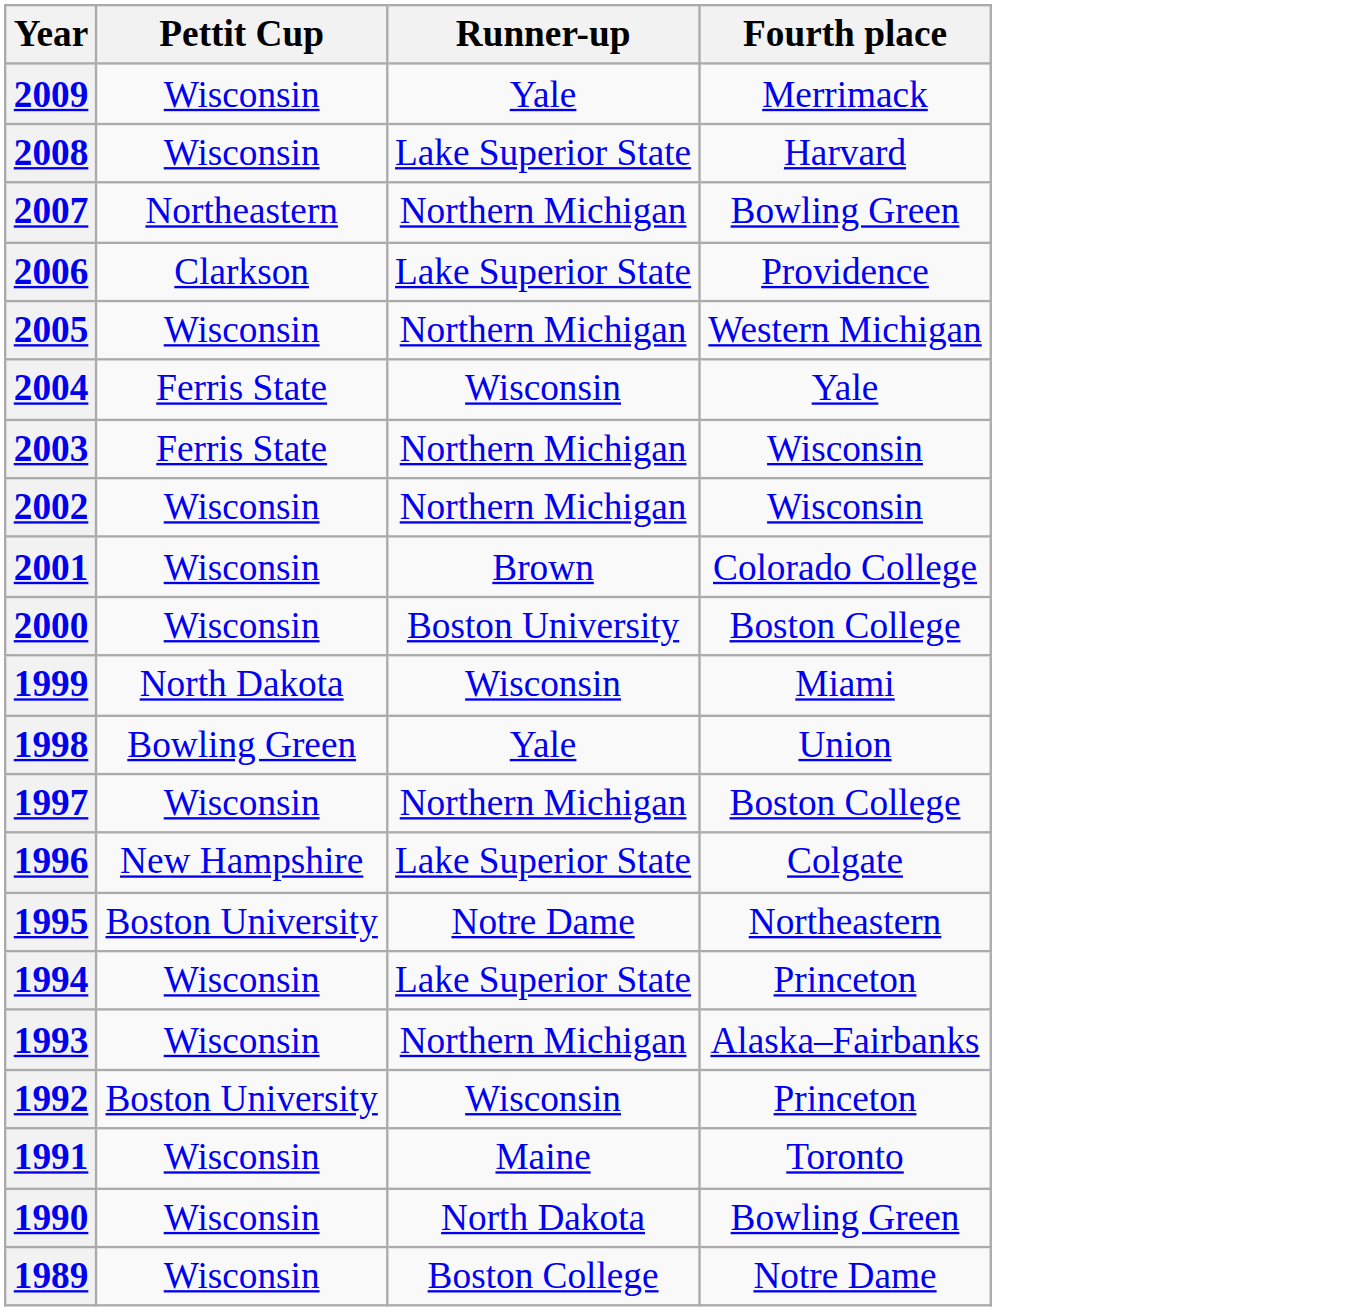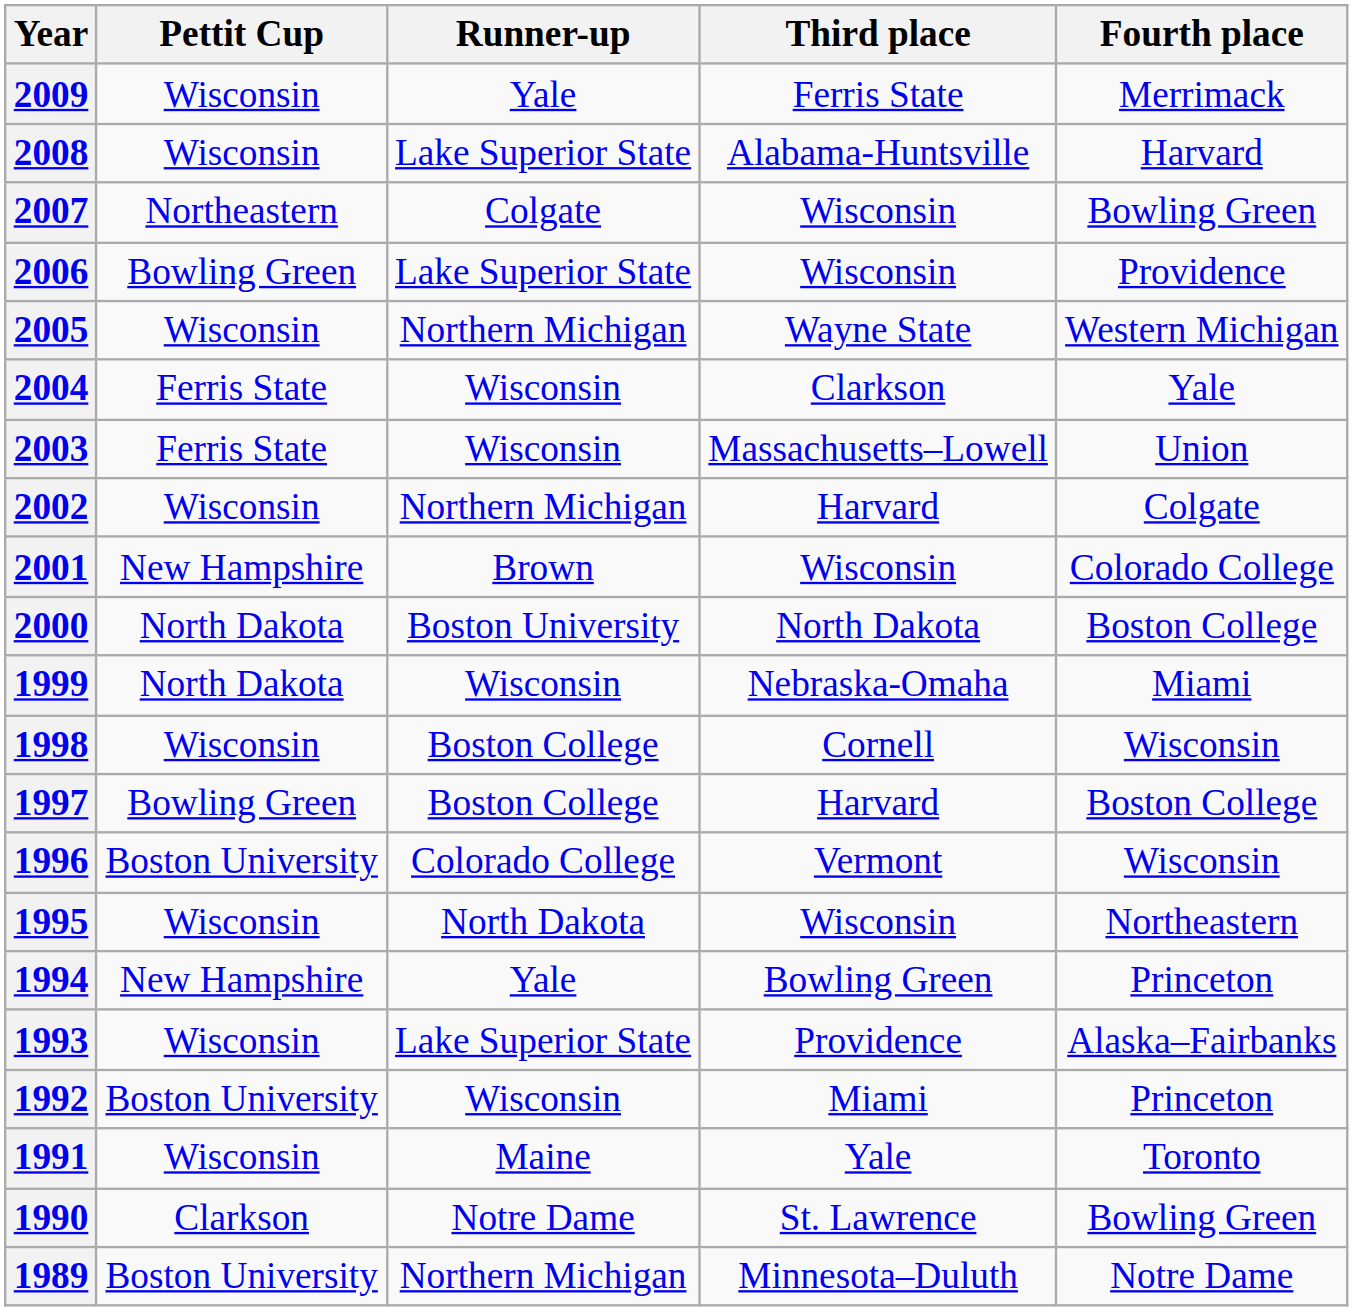+ column: Third place | Ferris State | Alabama-Huntsville | Wisconsin | Wisconsin | Wayne State | Clarkson | Massachusetts–Lowell | Harvard | Wisconsin | North Dakota | Nebraska-Omaha | Cornell | Harvard | Vermont | Wisconsin | Bowling Green | Providence | Miami | Yale | St. Lawrence | Minnesota–Duluth
2007 | Runner-up: Northern Michigan -> Colgate
2006 | Pettit Cup: Clarkson -> Bowling Green
2003 | Runner-up: Northern Michigan -> Wisconsin
2003 | Fourth place: Wisconsin -> Union
2002 | Fourth place: Wisconsin -> Colgate
2001 | Pettit Cup: Wisconsin -> New Hampshire
2000 | Pettit Cup: Wisconsin -> North Dakota
1998 | Pettit Cup: Bowling Green -> Wisconsin
1998 | Runner-up: Yale -> Boston College
1998 | Fourth place: Union -> Wisconsin
1997 | Pettit Cup: Wisconsin -> Bowling Green
1997 | Runner-up: Northern Michigan -> Boston College
1996 | Pettit Cup: New Hampshire -> Boston University
1996 | Runner-up: Lake Superior State -> Colorado College
1996 | Fourth place: Colgate -> Wisconsin
1995 | Pettit Cup: Boston University -> Wisconsin
1995 | Runner-up: Notre Dame -> North Dakota
1994 | Pettit Cup: Wisconsin -> New Hampshire
1994 | Runner-up: Lake Superior State -> Yale
1993 | Runner-up: Northern Michigan -> Lake Superior State
1990 | Pettit Cup: Wisconsin -> Clarkson
1990 | Runner-up: North Dakota -> Notre Dame
1989 | Pettit Cup: Wisconsin -> Boston University
1989 | Runner-up: Boston College -> Northern Michigan
